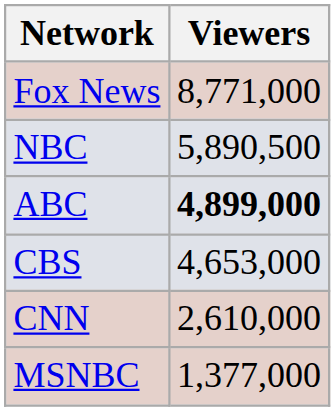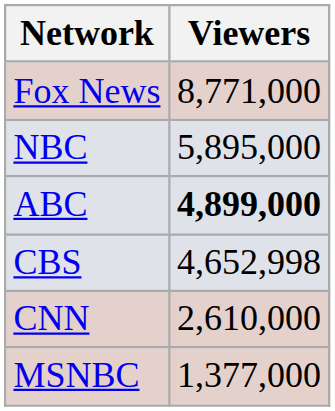NBC | Viewers: 5,890,500 -> 5,895,000
CBS | Viewers: 4,653,000 -> 4,652,998
